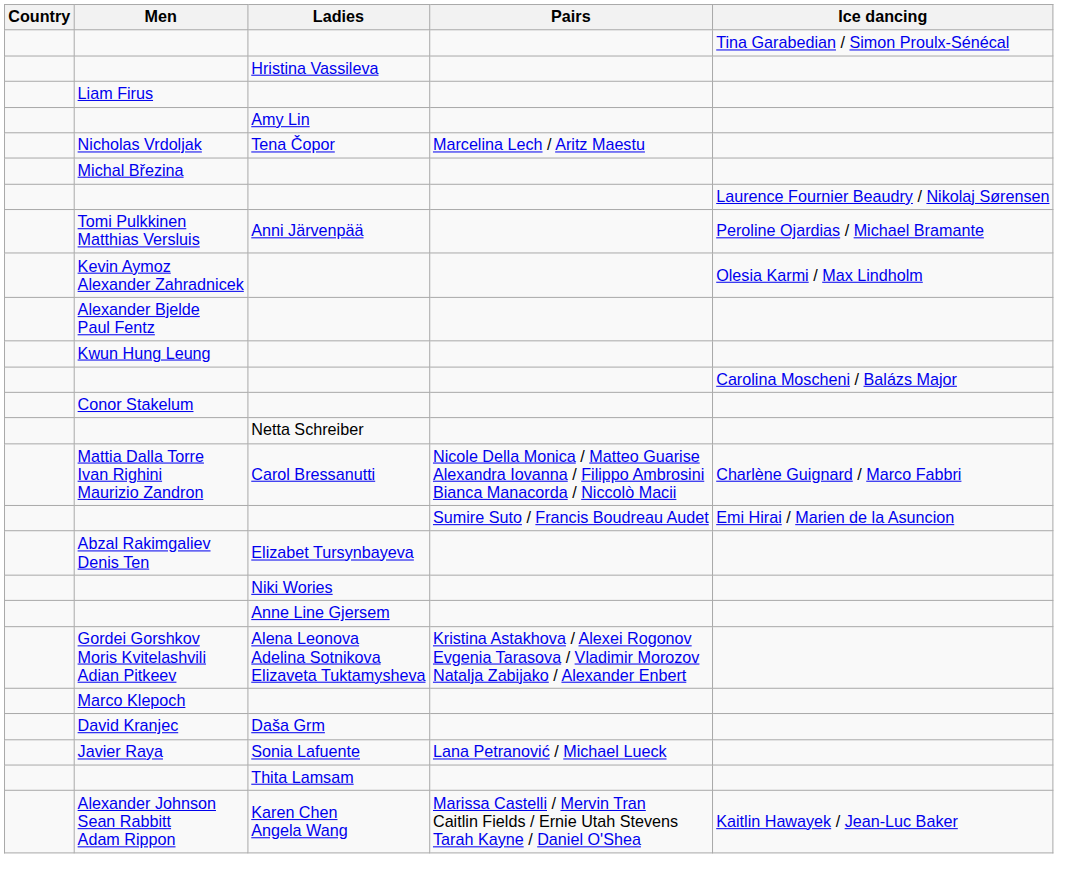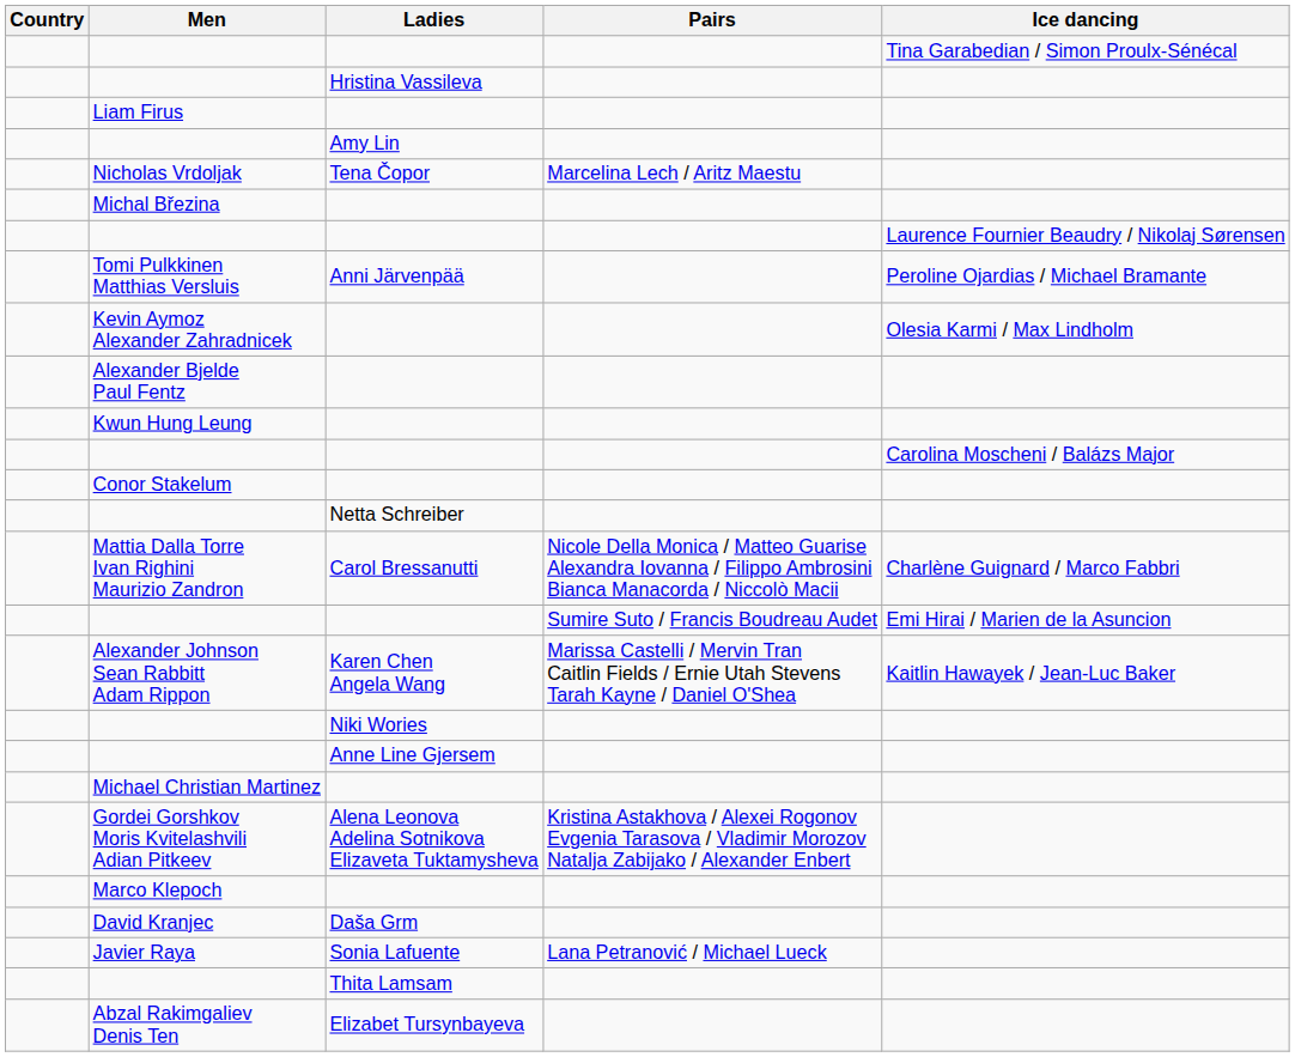rows swapped: Abzal Rakimgaliev Denis Ten <-> Alexander Johnson Sean Rabbitt Adam Rippon
+ row: Michael Christian Martinez
